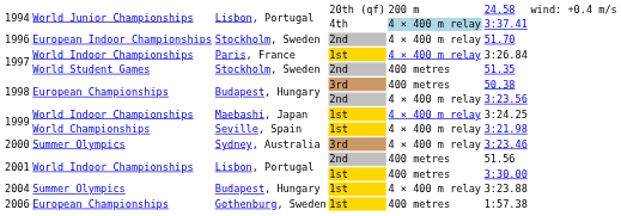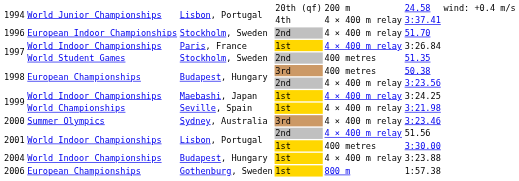1994 / 4th | column 5: lightblue background -> no background
2001 / 2nd | column 5: 400 metres -> 4 × 400 m relay
2004 | column 2: Summer Olympics -> World Indoor Championships
2006 | column 5: 400 metres -> 800 m
